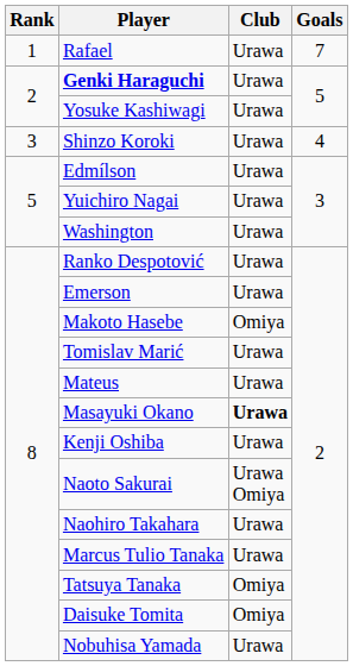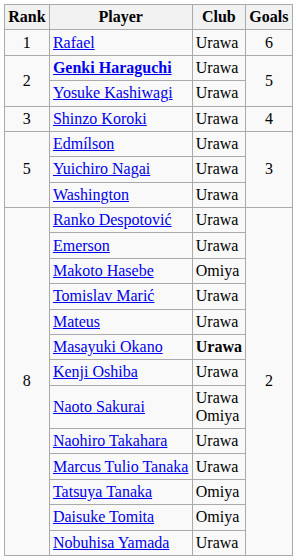Rafael | Goals: 7 -> 6
